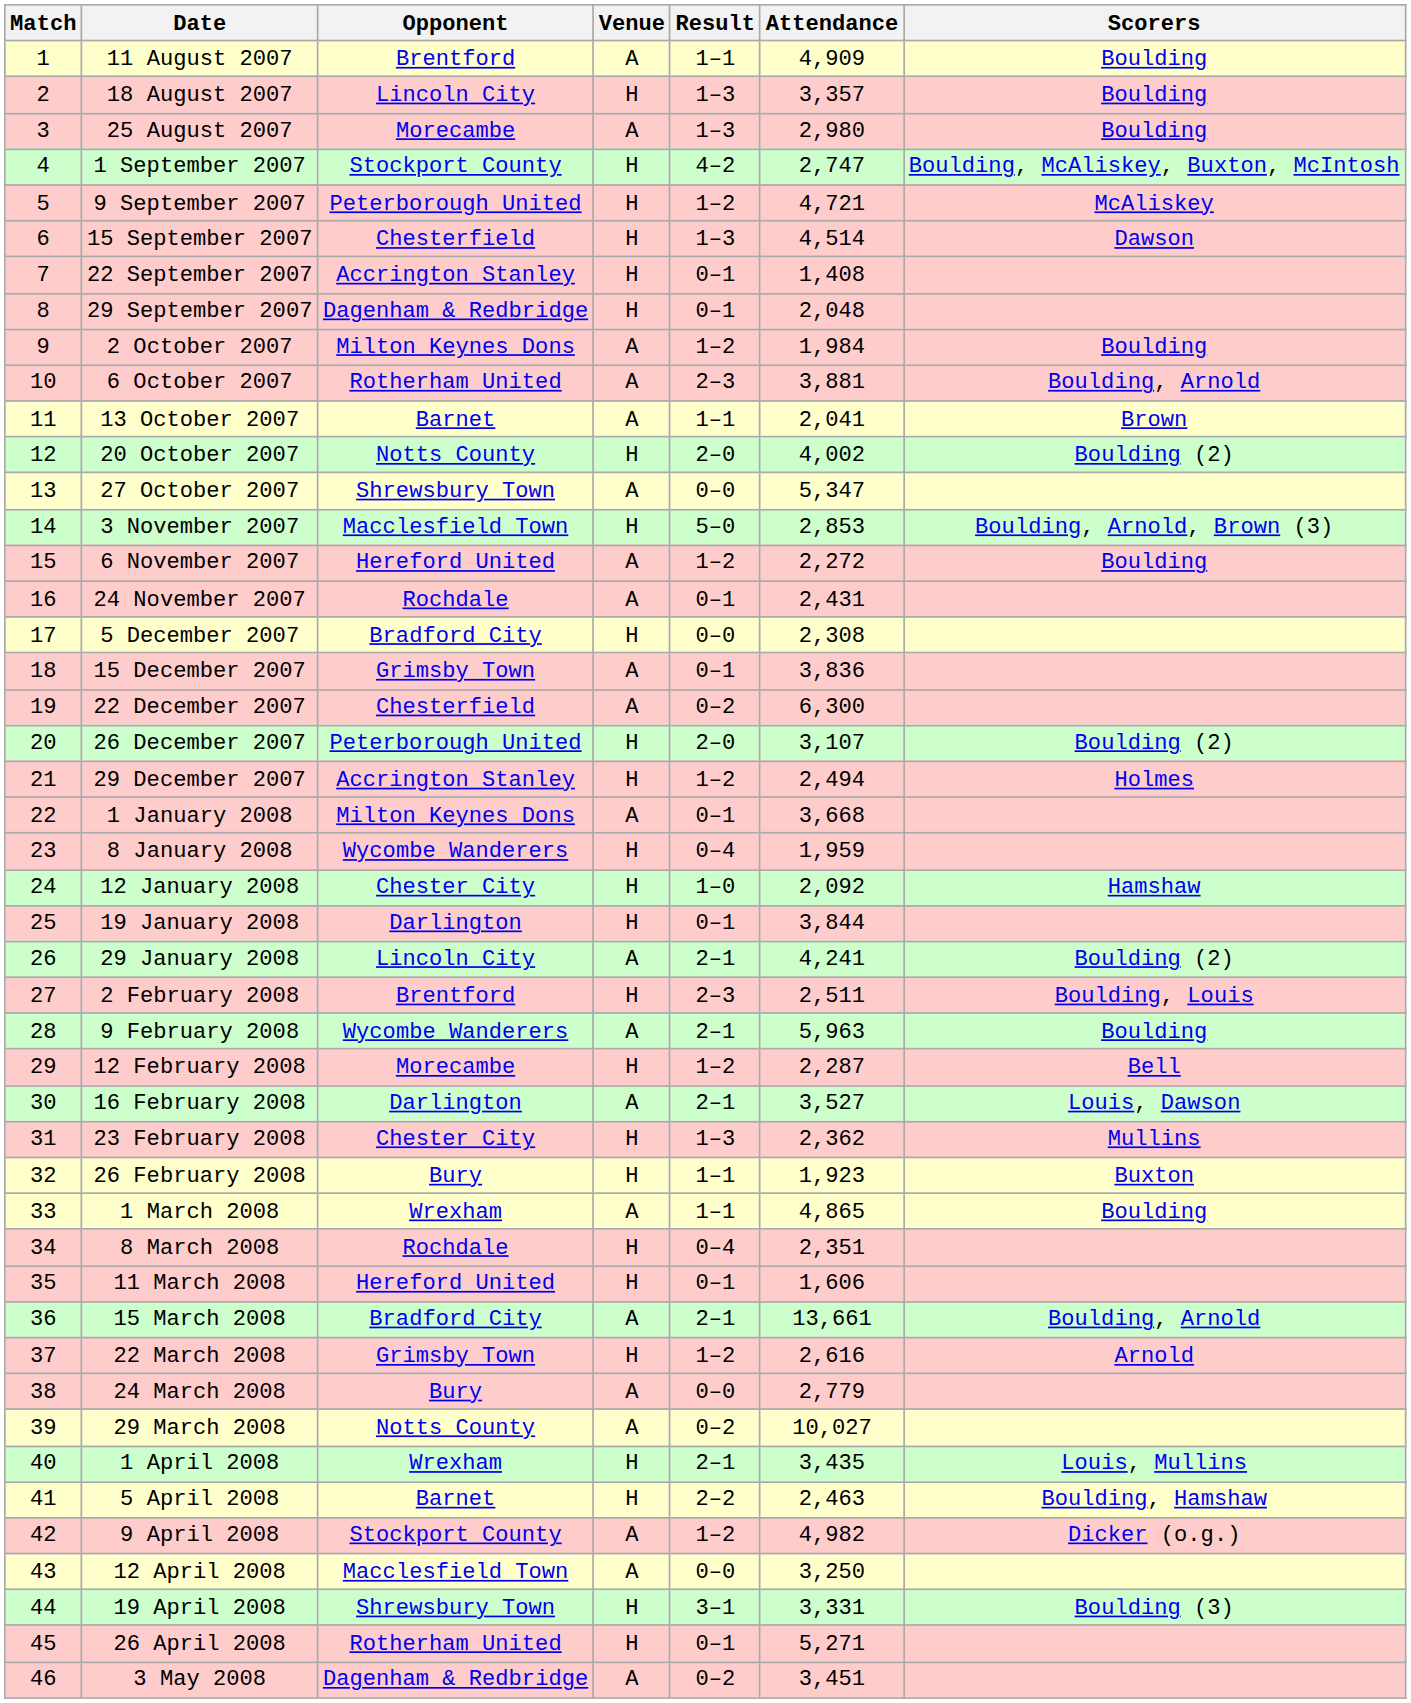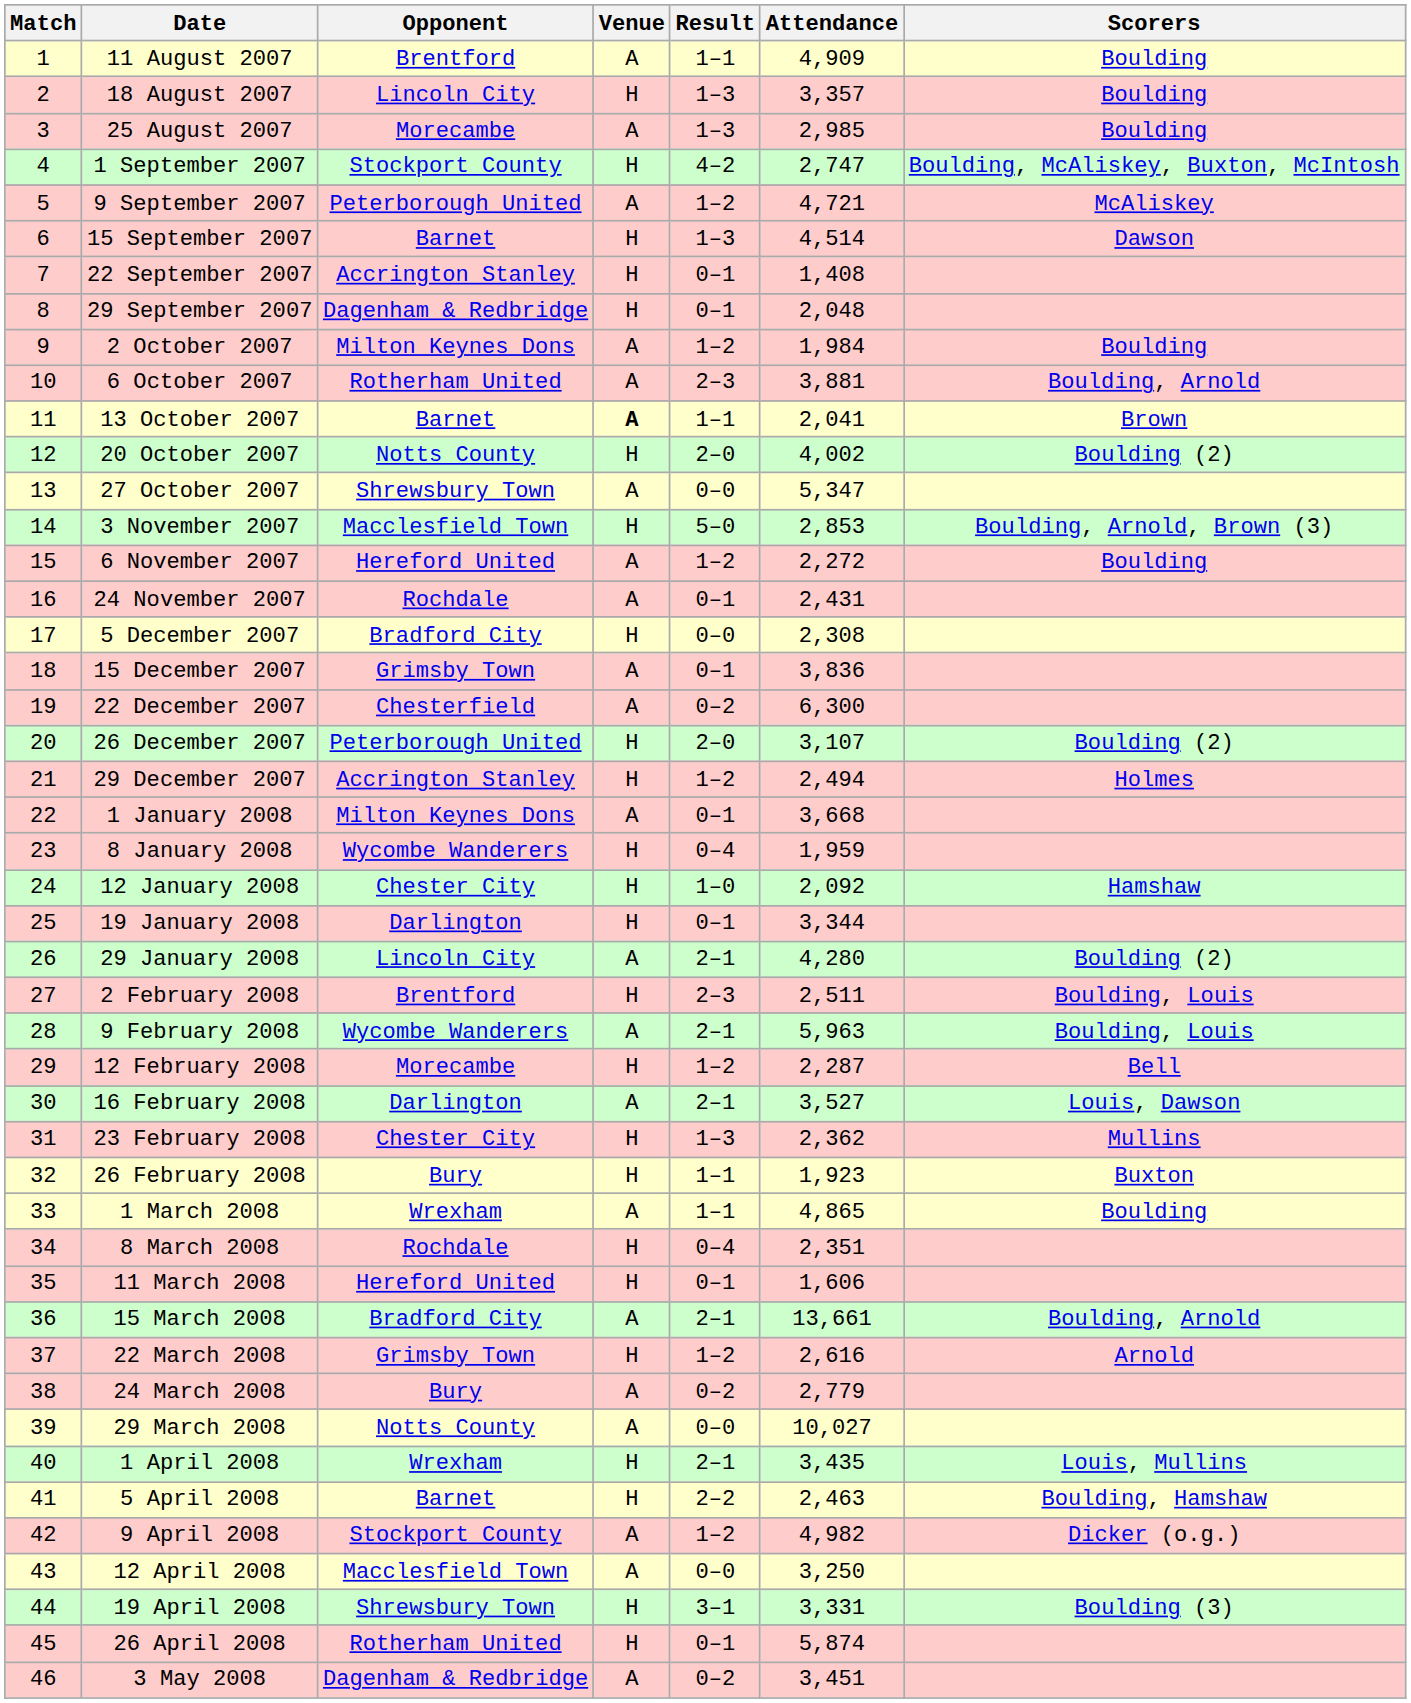25 August 2007 | Attendance: 2,980 -> 2,985
9 September 2007 | Venue: H -> A
15 September 2007 | Opponent: Chesterfield -> Barnet
13 October 2007 | Venue: normal -> bold
19 January 2008 | Attendance: 3,844 -> 3,344
29 January 2008 | Attendance: 4,241 -> 4,280
9 February 2008 | Scorers: Boulding -> Boulding, Louis
24 March 2008 | Result: 0–0 -> 0–2
29 March 2008 | Result: 0–2 -> 0–0
26 April 2008 | Attendance: 5,271 -> 5,874
